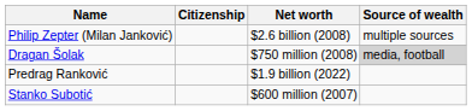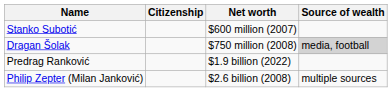rows swapped: Philip Zepter (Milan Janković) <-> Stanko Subotić
